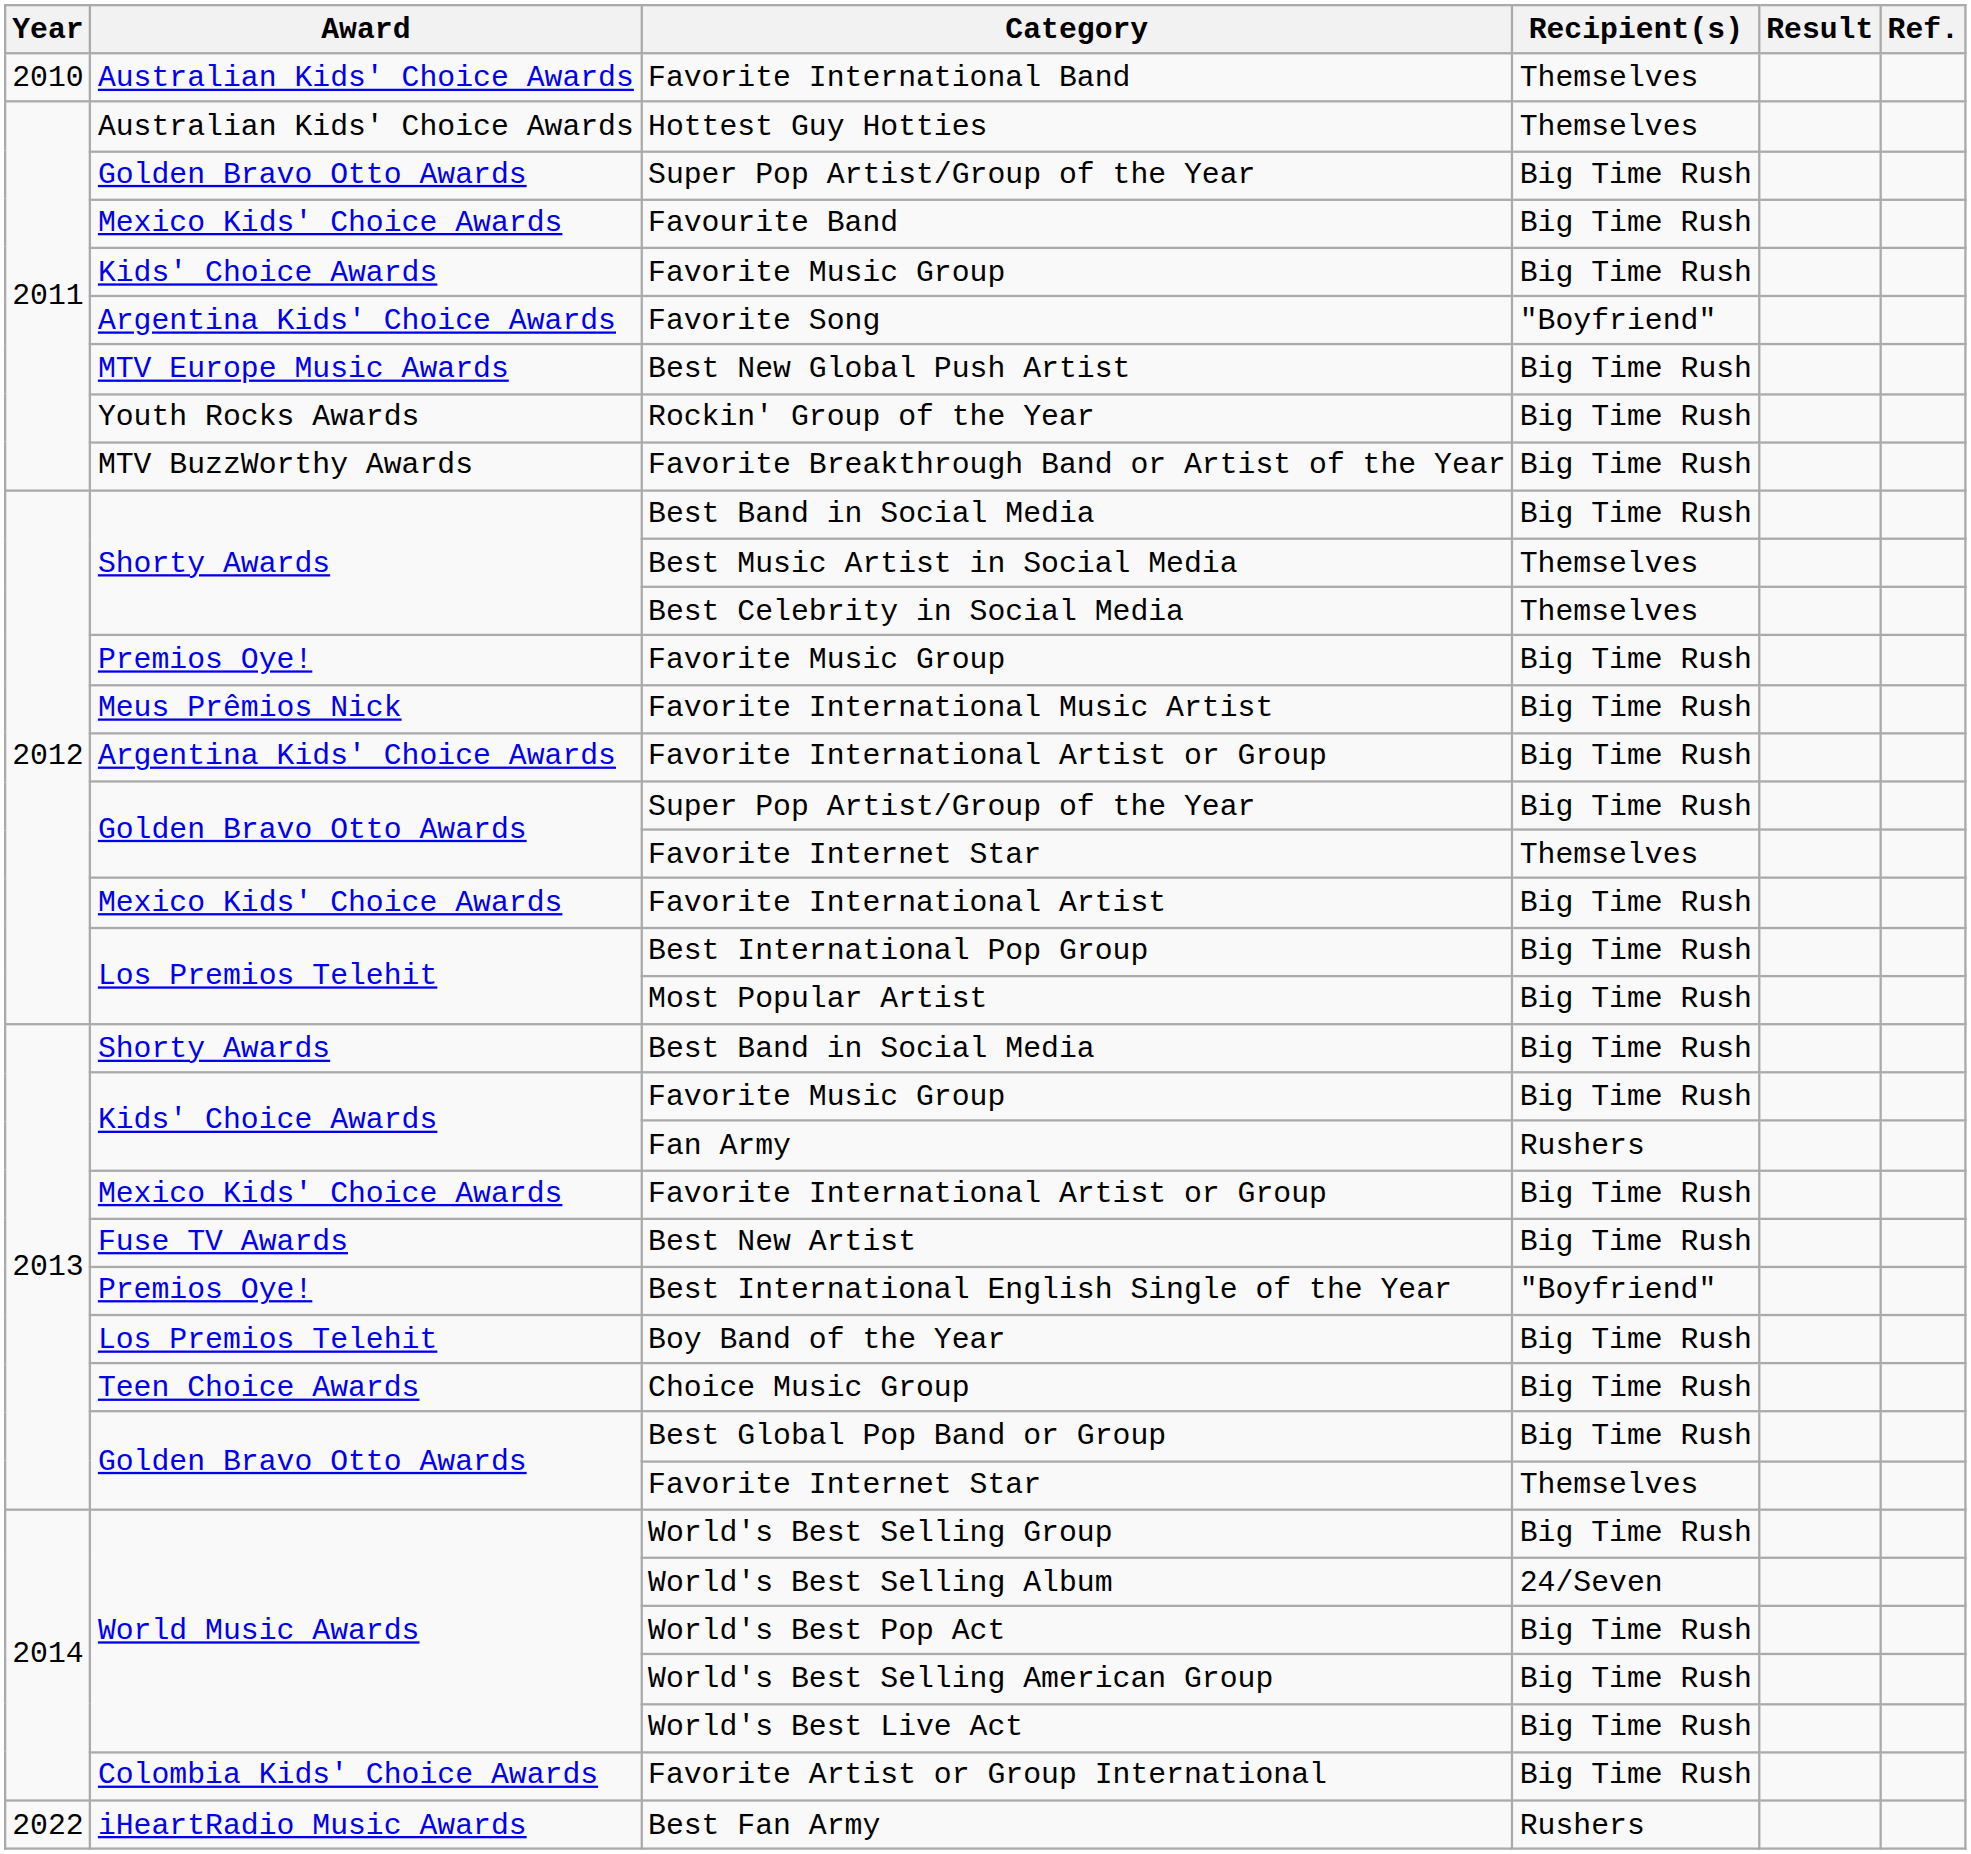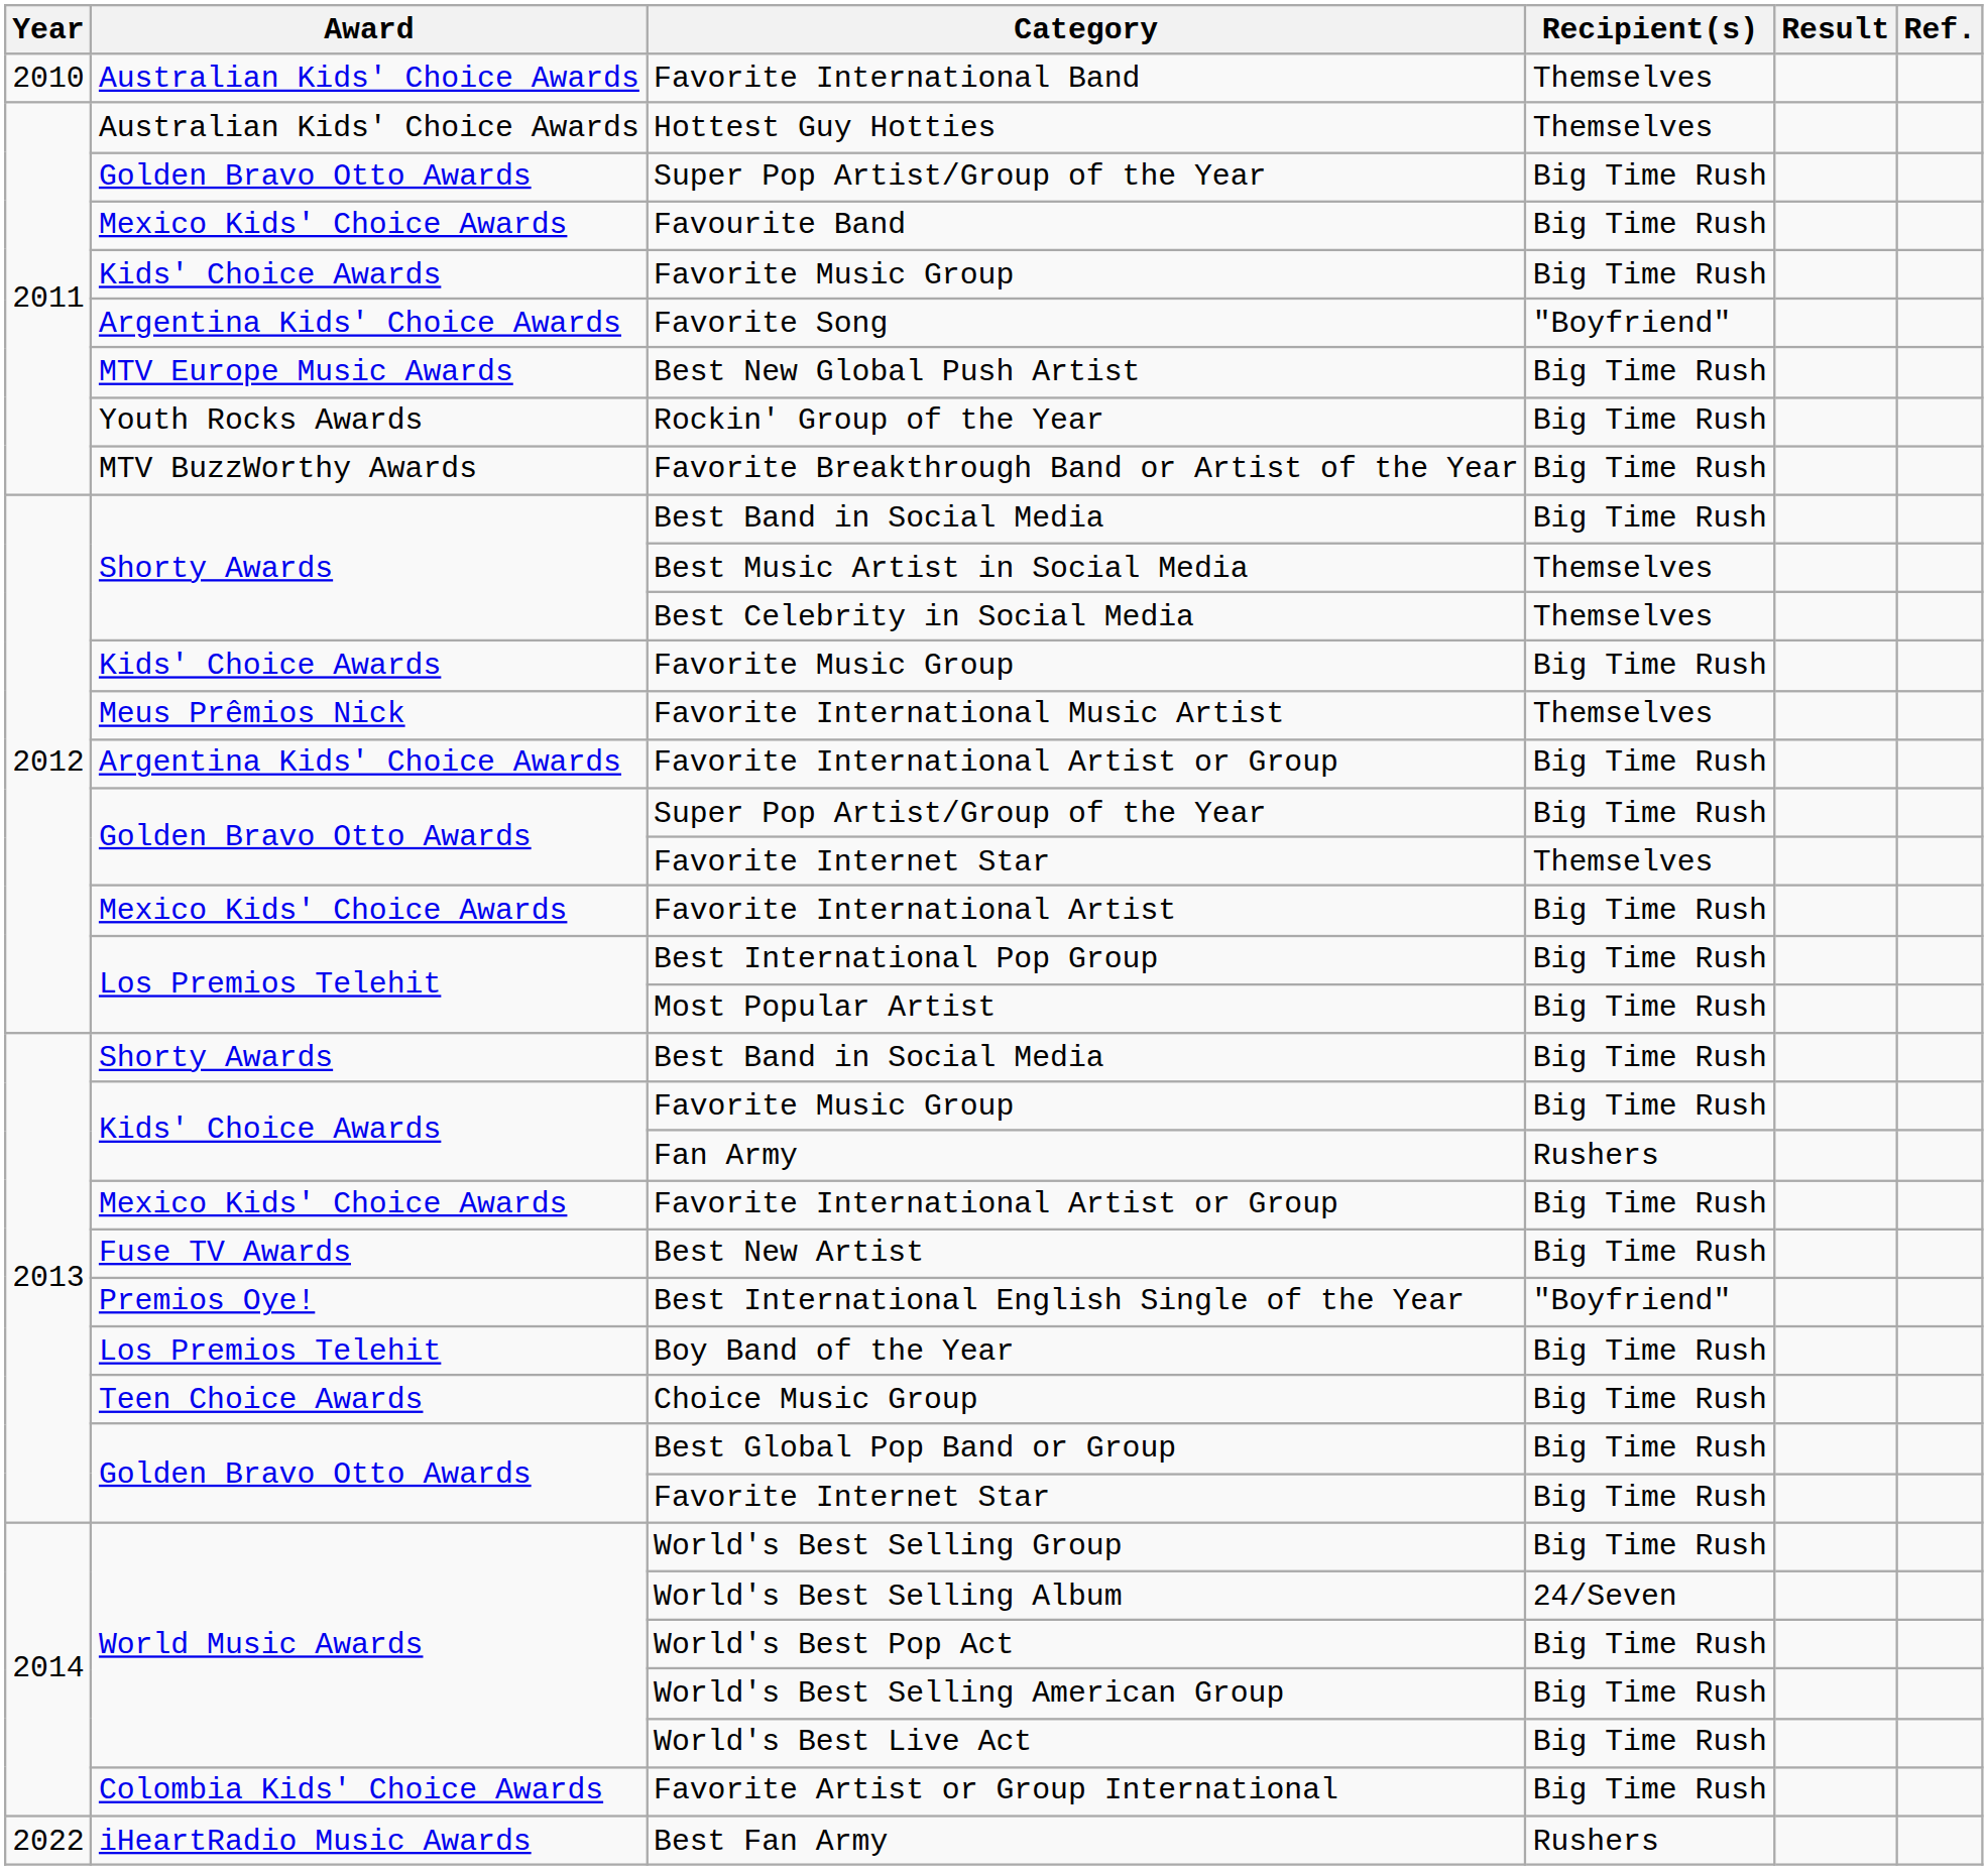2012 / Favorite Music Group | Award: Premios Oye! -> Kids' Choice Awards
Favorite International Music Artist | Recipient(s): Big Time Rush -> Themselves
2013 / Favorite Internet Star | Recipient(s): Themselves -> Big Time Rush
